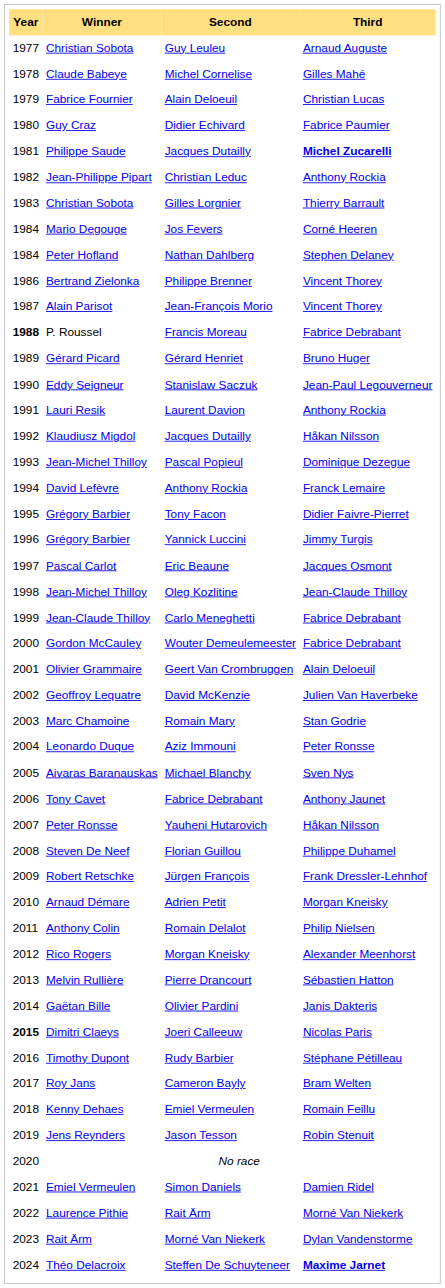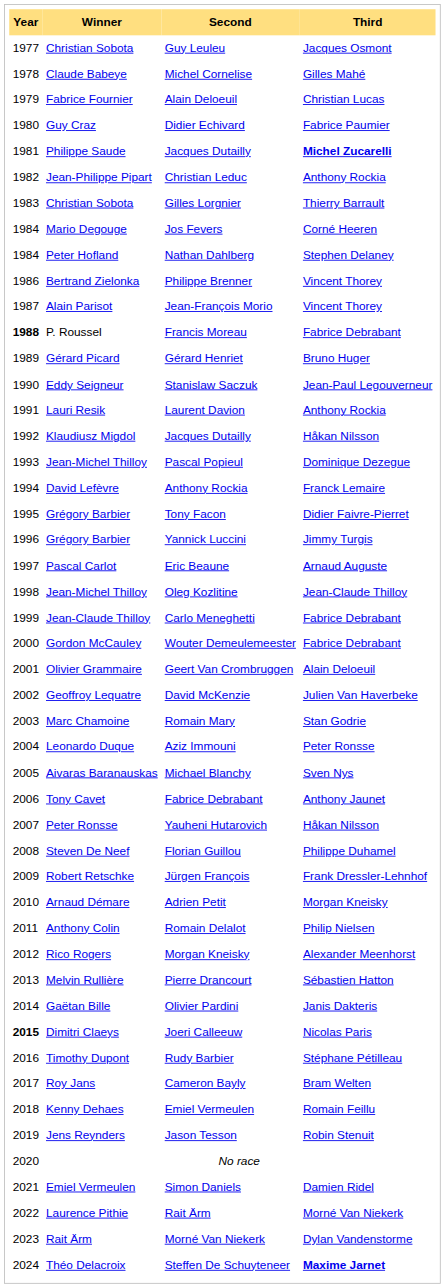Guy Leuleu | Third: Arnaud Auguste -> Jacques Osmont
Eric Beaune | Third: Jacques Osmont -> Arnaud Auguste
